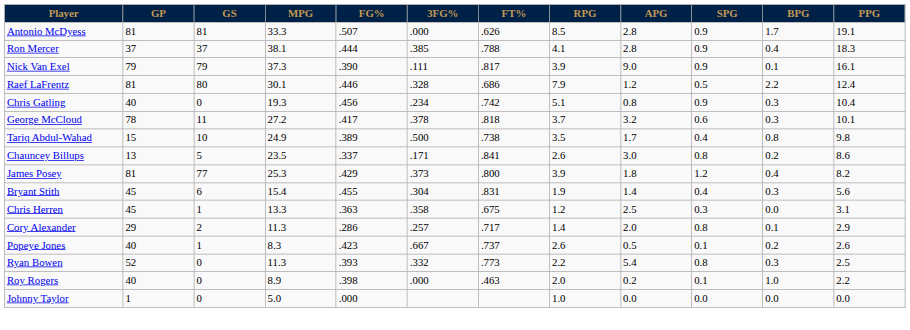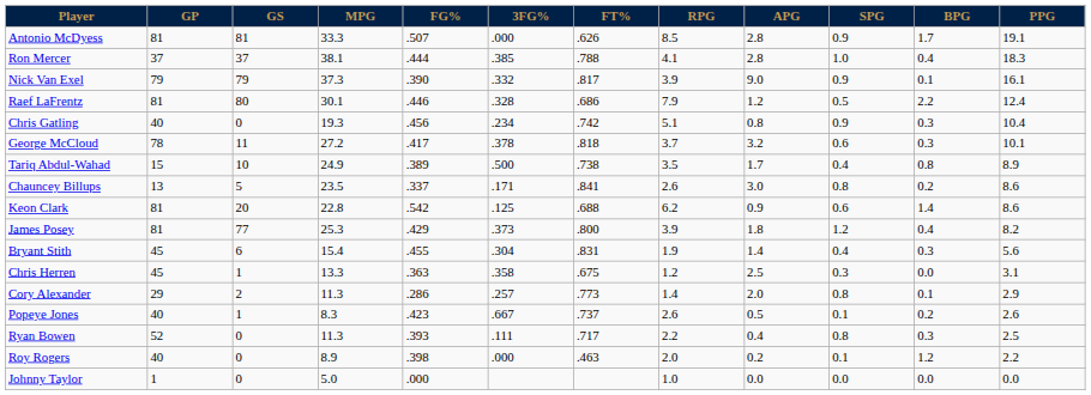Ron Mercer | SPG: 0.9 -> 1.0
Nick Van Exel | 3FG%: .111 -> .332
Tariq Abdul-Wahad | PPG: 9.8 -> 8.9
+ row: Keon Clark | 81 | 20 | 22.8 | .542 | .125 | .688 | 6.2 | 0.9 | 0.6 | 1.4 | 8.6
Cory Alexander | FT%: .717 -> .773
Ryan Bowen | 3FG%: .332 -> .111
Ryan Bowen | FT%: .773 -> .717
Ryan Bowen | APG: 5.4 -> 0.4
Roy Rogers | BPG: 1.0 -> 1.2
